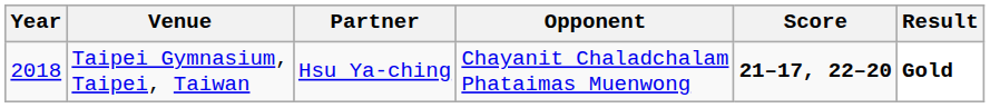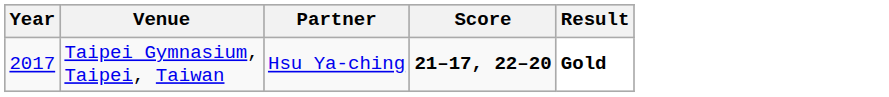- column: Opponent | Chayanit Chaladchalam Phataimas Muenwong
Taipei Gymnasium, Taipei, Taiwan | Year: 2018 -> 2017
